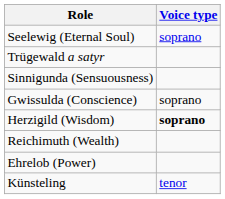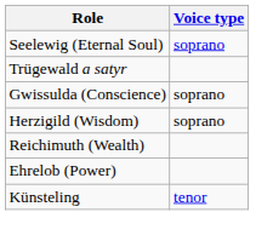- row: Sinnigunda (Sensuousness)
Herzigild (Wisdom) | Voice type: bold -> normal
